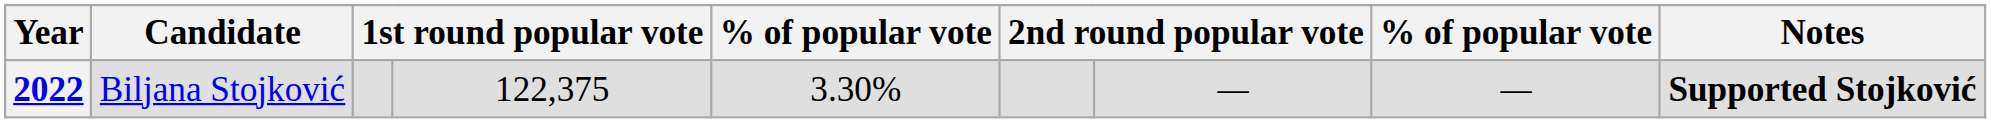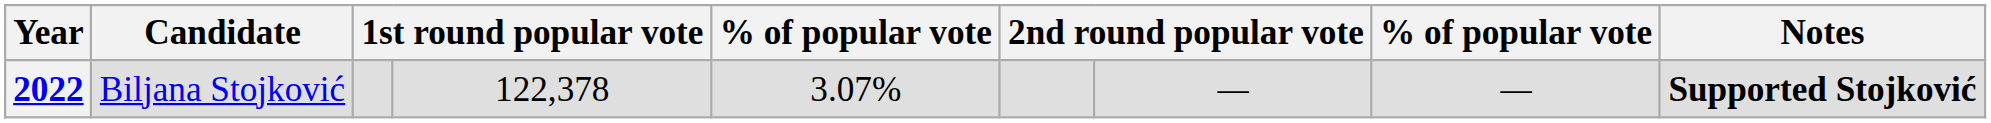2022 | column 4: 122,375 -> 122,378
2022 | column 5: 3.30% -> 3.07%
